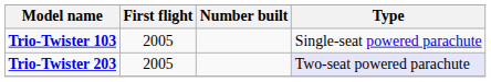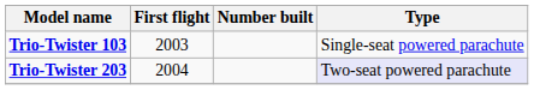Trio-Twister 103 | First flight: 2005 -> 2003
Trio-Twister 203 | First flight: 2005 -> 2004
